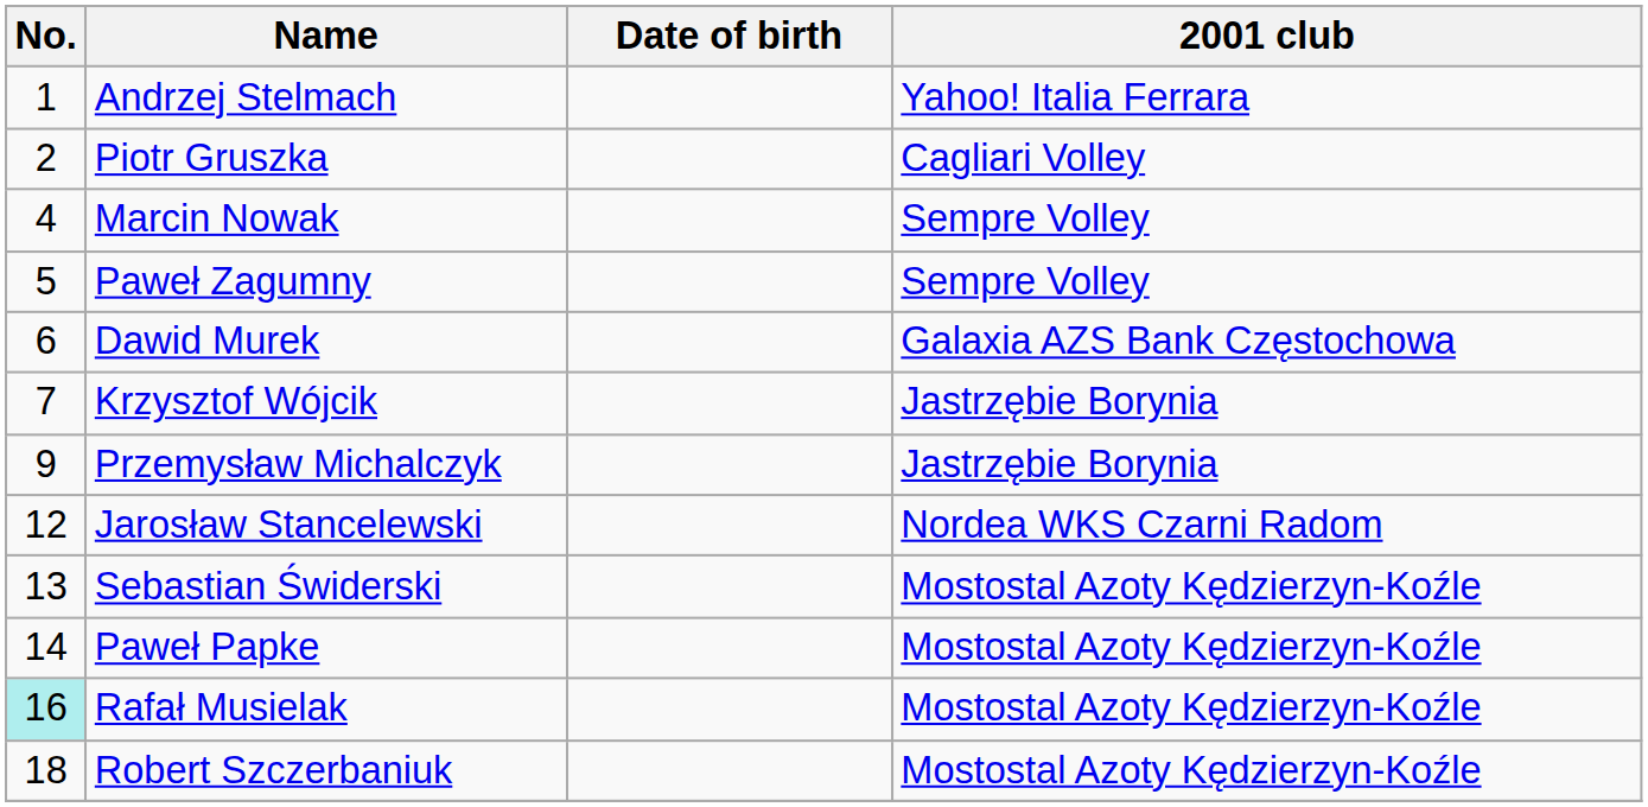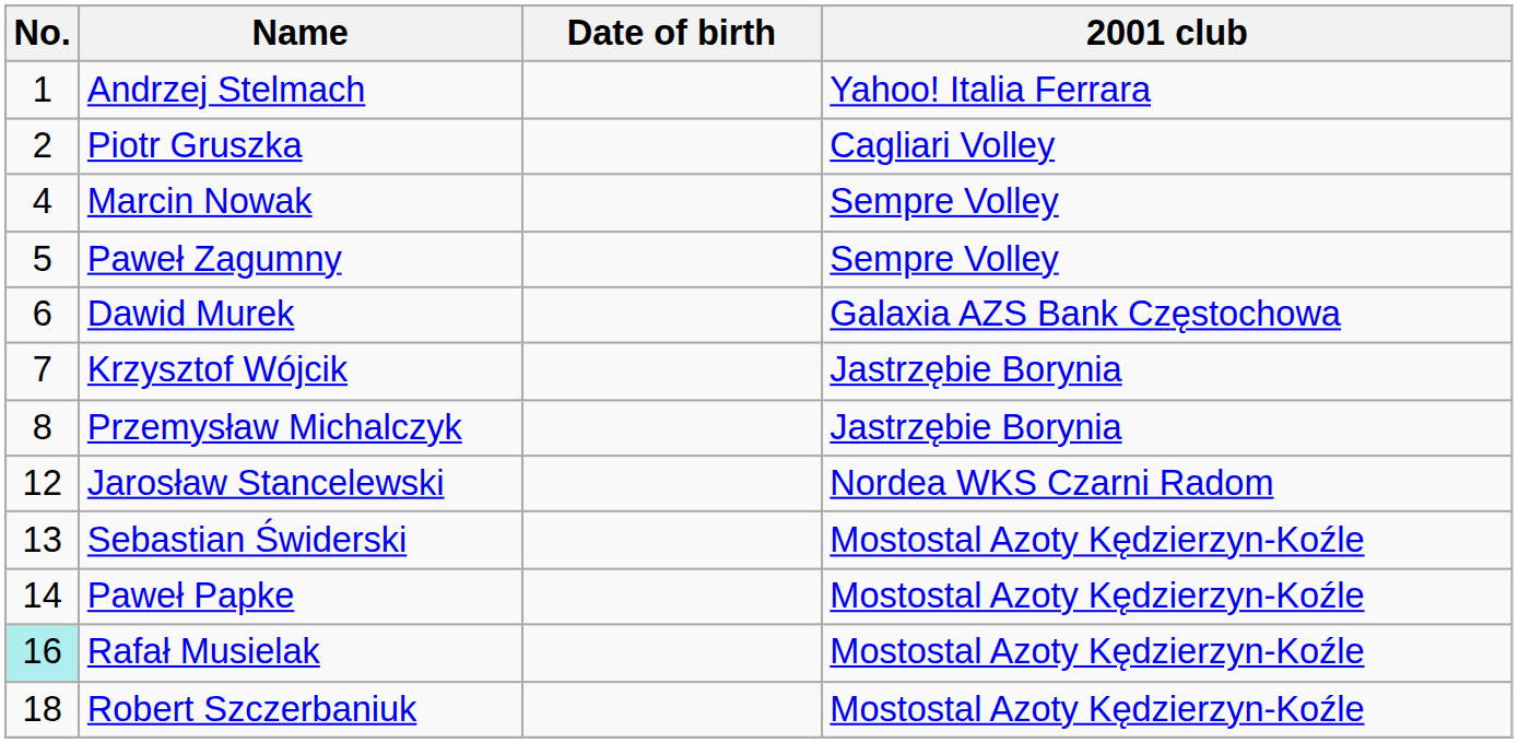Przemysław Michalczyk | No.: 9 -> 8
